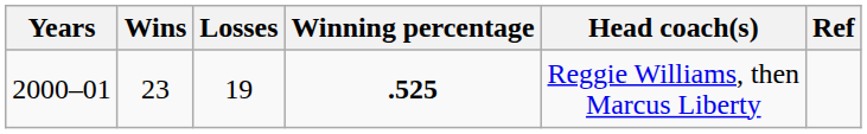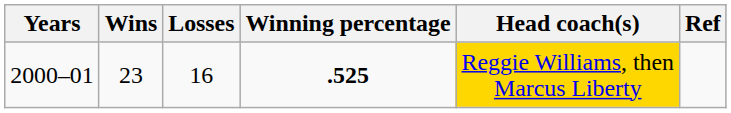2000–01 | Losses: 19 -> 16
2000–01 | Head coach(s): no background -> gold background
